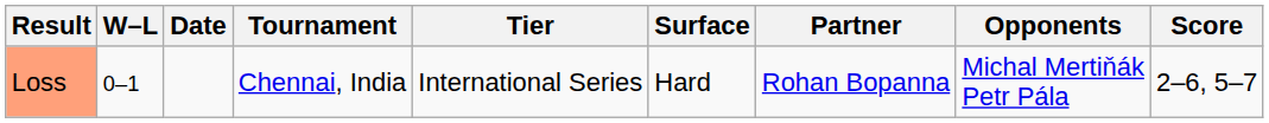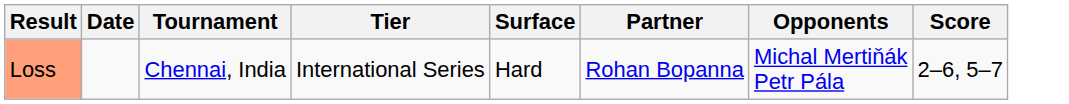- column: W–L | 0–1
